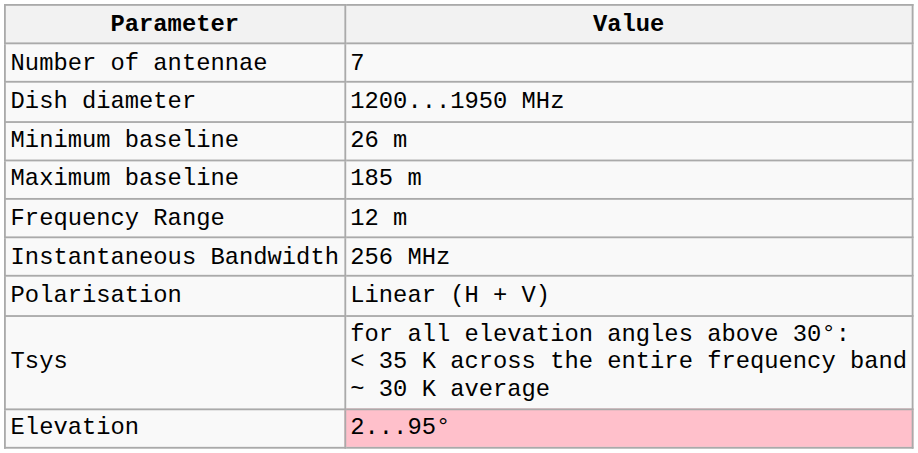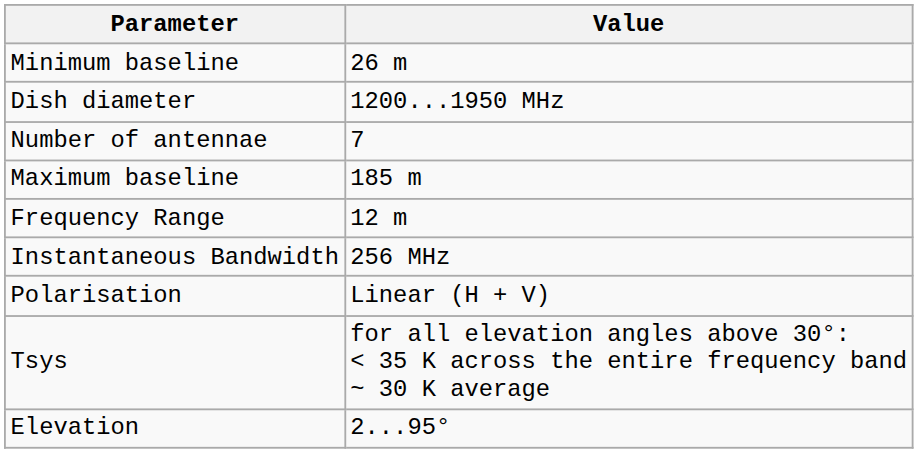rows swapped: Number of antennae <-> Minimum baseline
Elevation | Value: pink background -> no background
